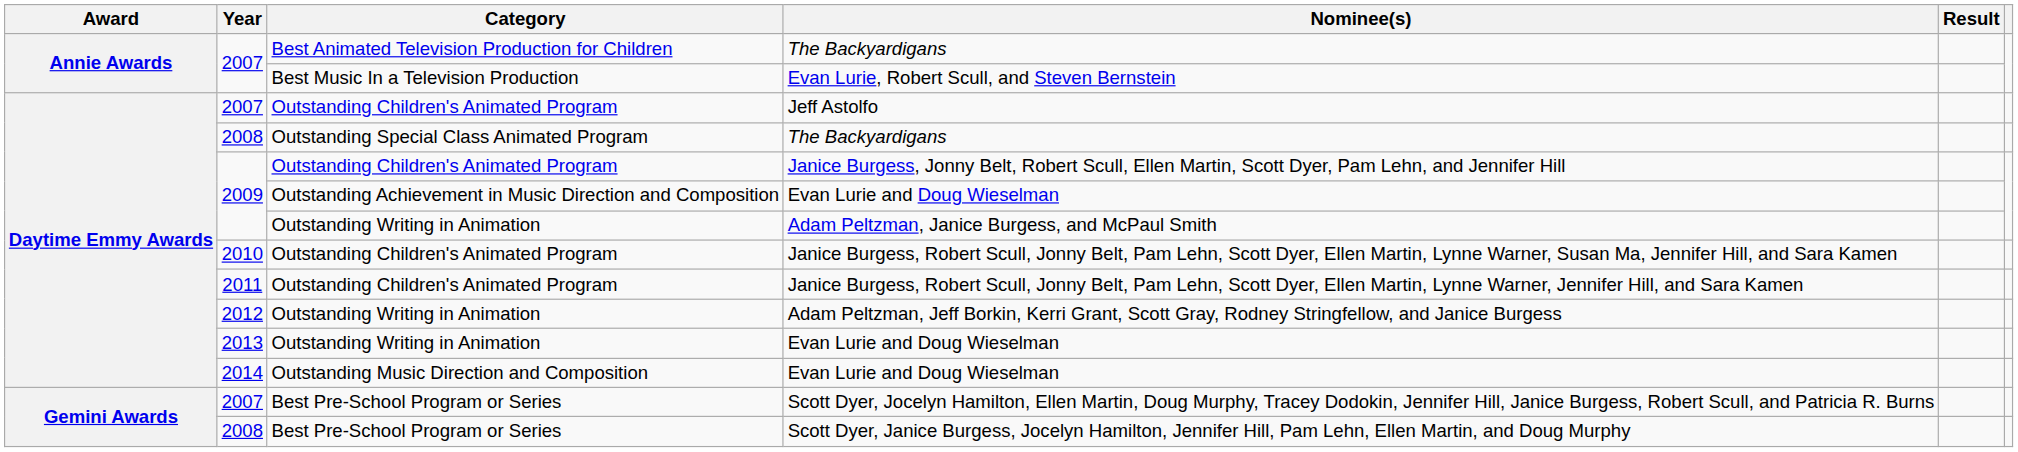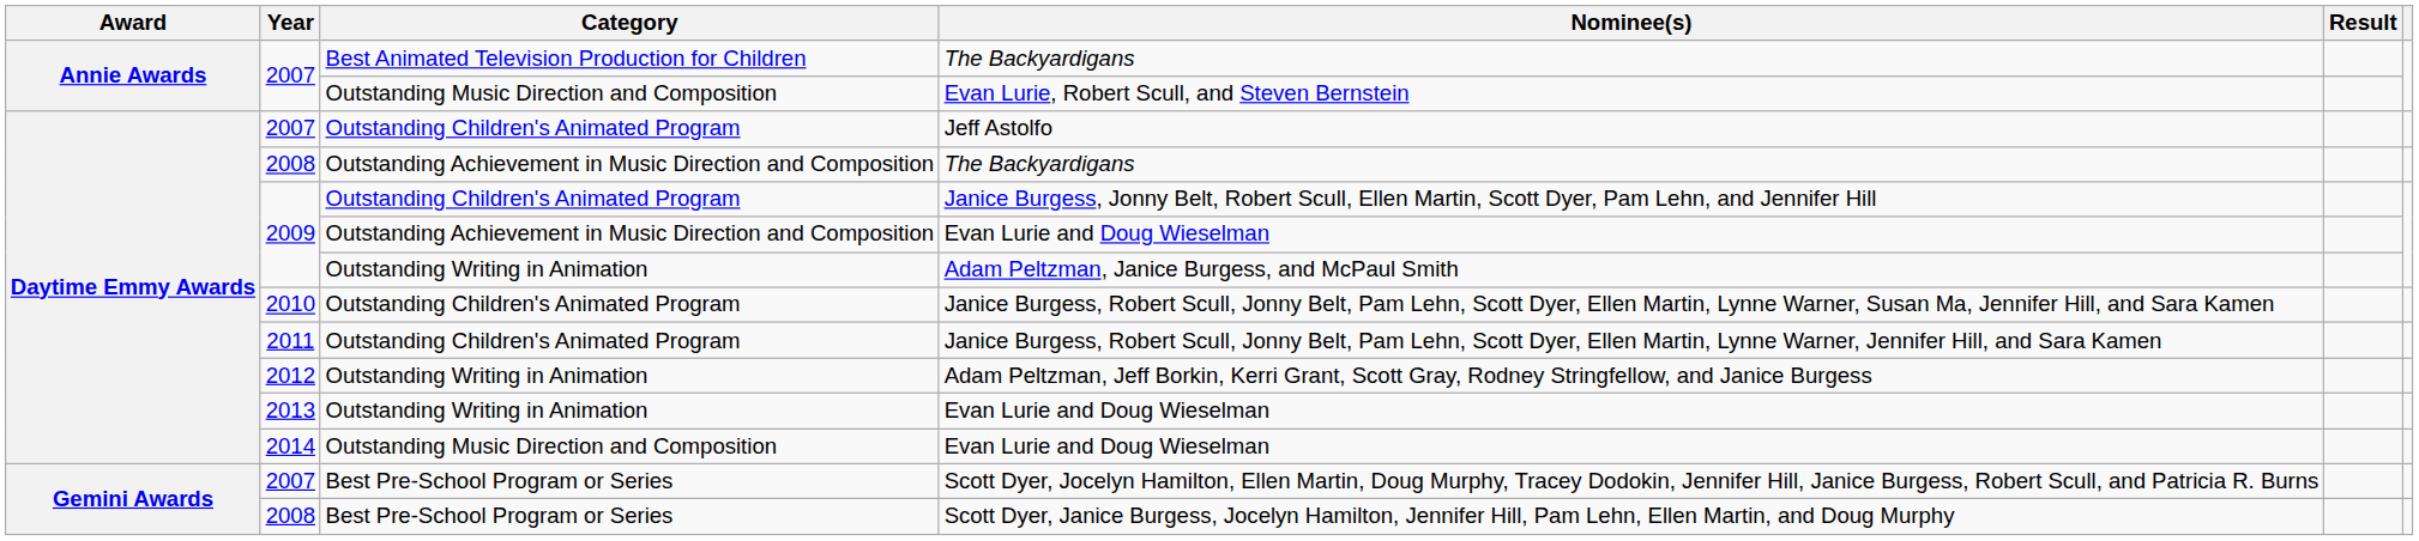Evan Lurie, Robert Scull, and Steven Bernstein | Category: Best Music In a Television Production -> Outstanding Music Direction and Composition
2008 / The Backyardigans | Category: Outstanding Special Class Animated Program -> Outstanding Achievement in Music Direction and Composition
